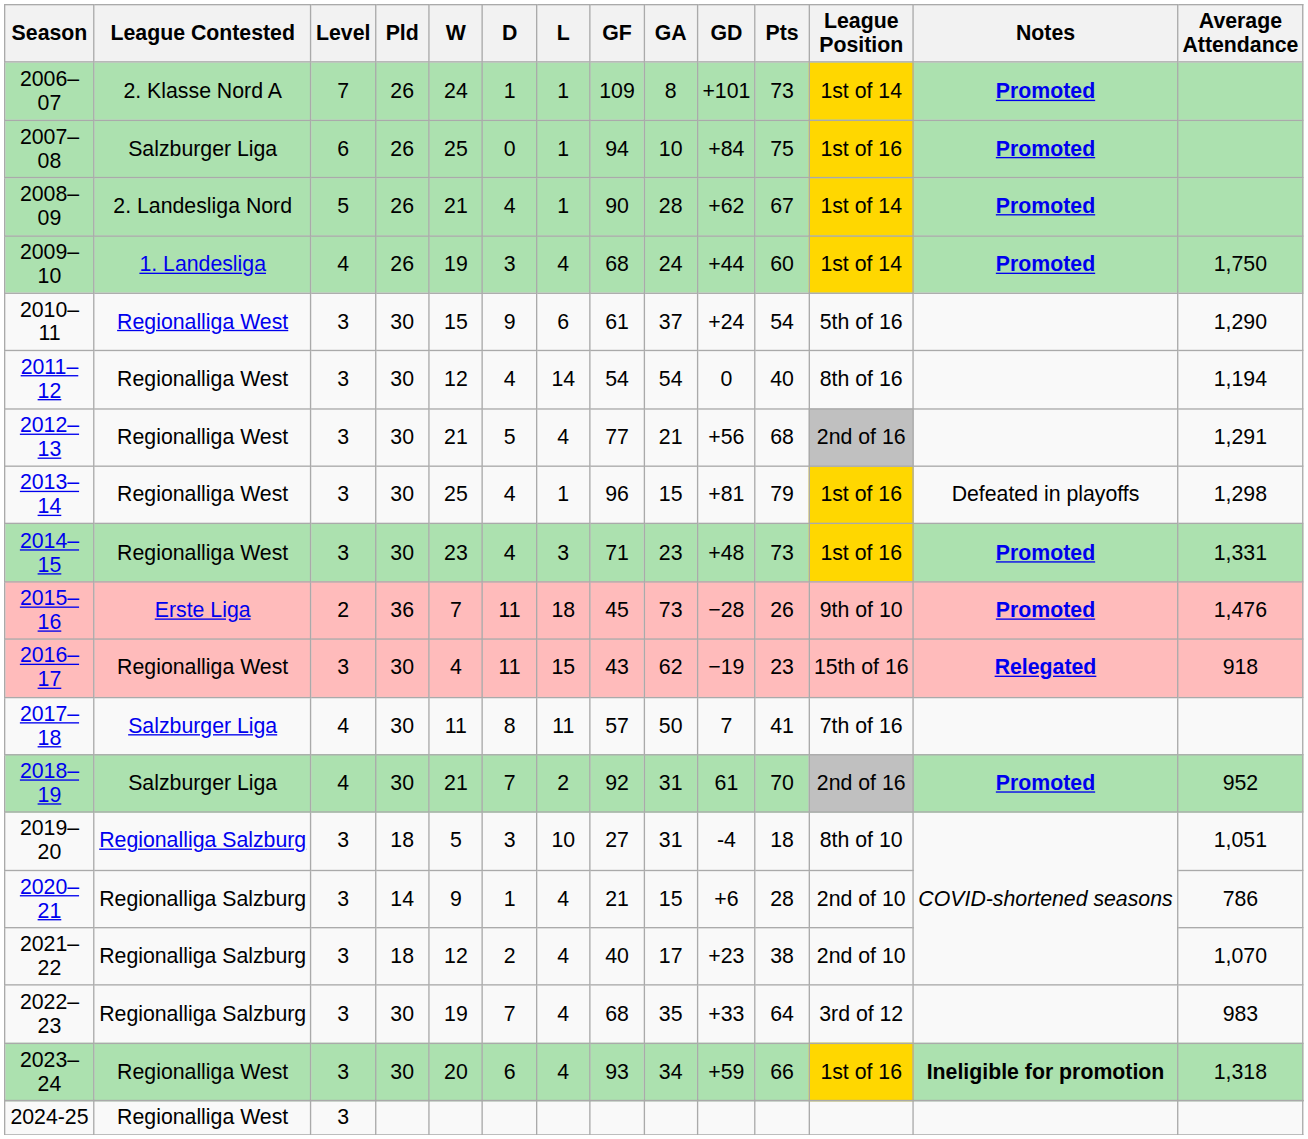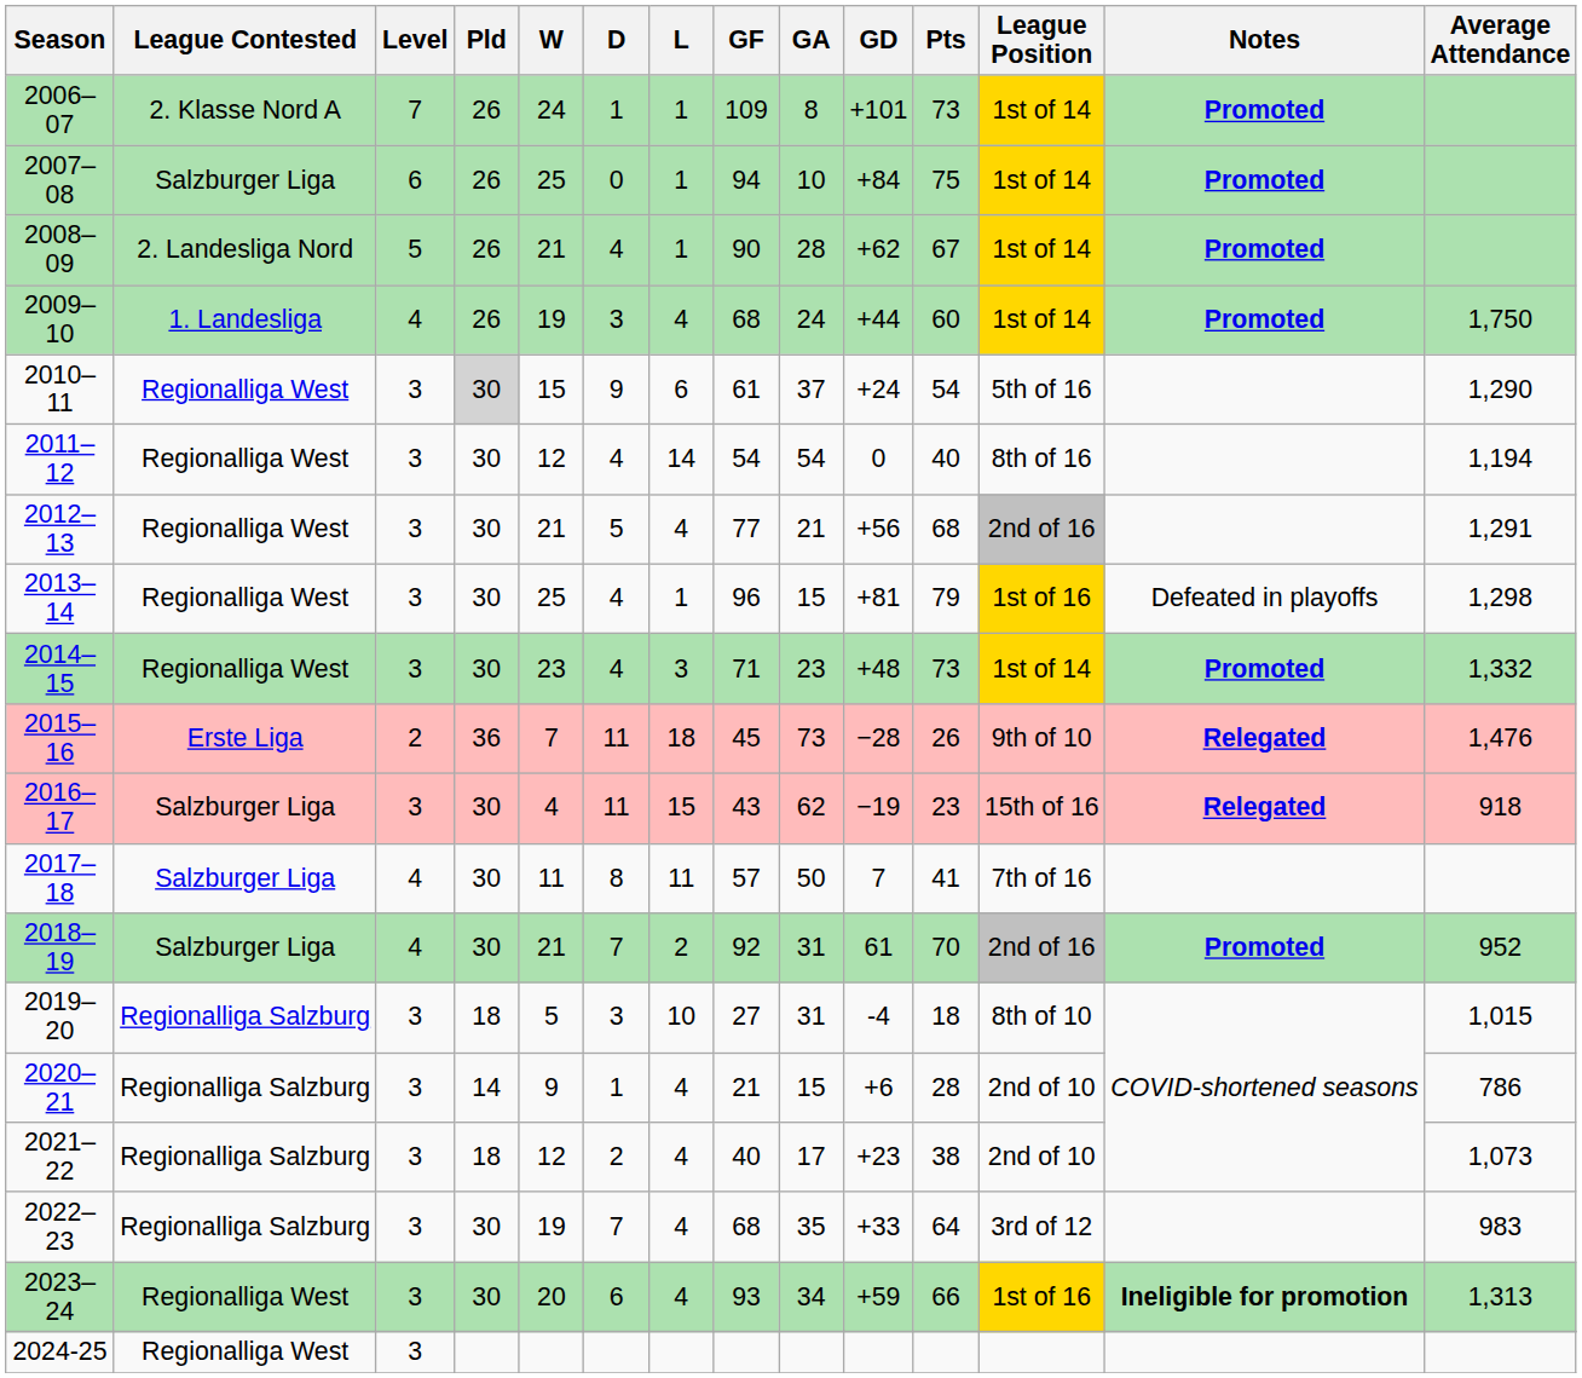2007–08 | League Position: 1st of 16 -> 1st of 14
2010–11 | Pld: no background -> lightgrey background
2014–15 | League Position: 1st of 16 -> 1st of 14
2014–15 | Average Attendance: 1,331 -> 1,332
2015–16 | Notes: Promoted -> Relegated
2016–17 | League Contested: Regionalliga West -> Salzburger Liga
2019–20 | Average Attendance: 1,051 -> 1,015
2021–22 | Average Attendance: 1,070 -> 1,073
2023–24 | Average Attendance: 1,318 -> 1,313
